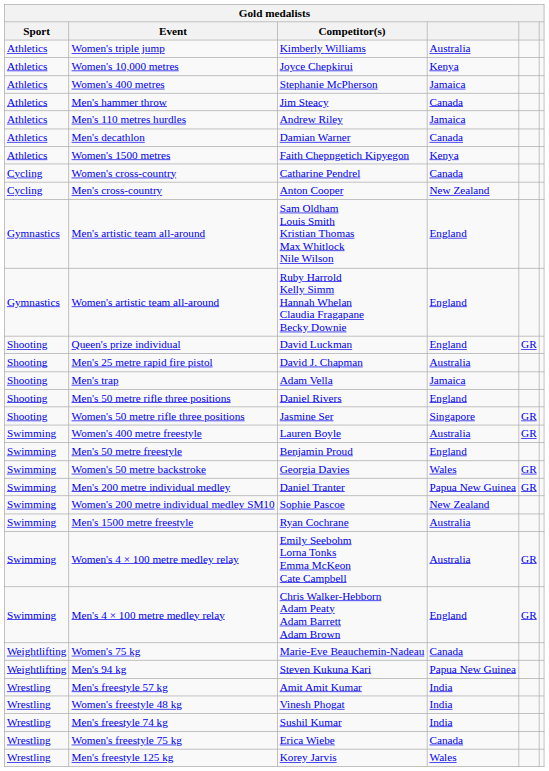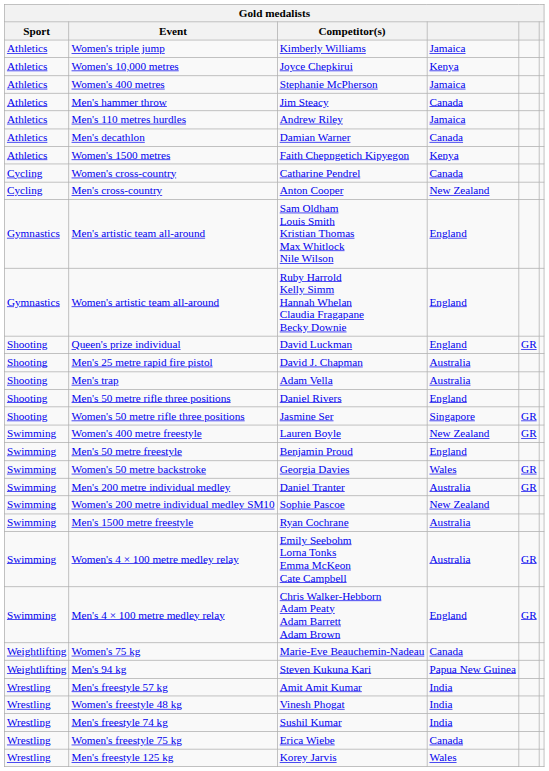Women's triple jump | column 4: Australia -> Jamaica
Men's trap | column 4: Jamaica -> Australia
Women's 400 metre freestyle | column 4: Australia -> New Zealand
Men's 200 metre individual medley | column 4: Papua New Guinea -> Australia
